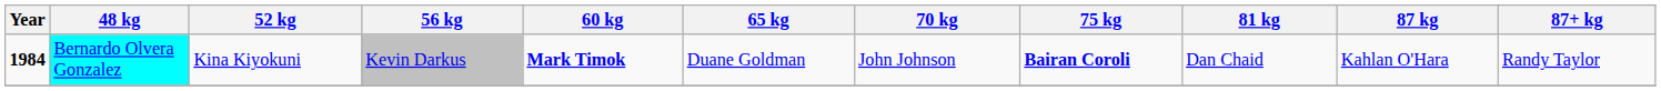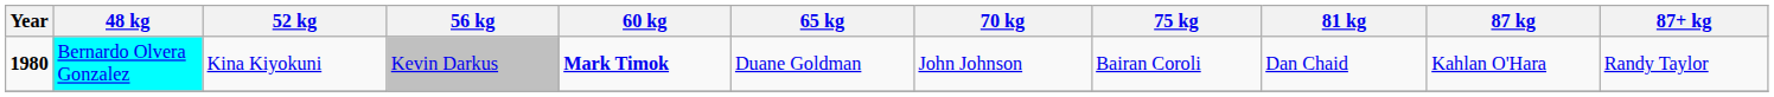Bernardo Olvera Gonzalez | Year: 1984 -> 1980
Bernardo Olvera Gonzalez | 75 kg: bold -> normal
